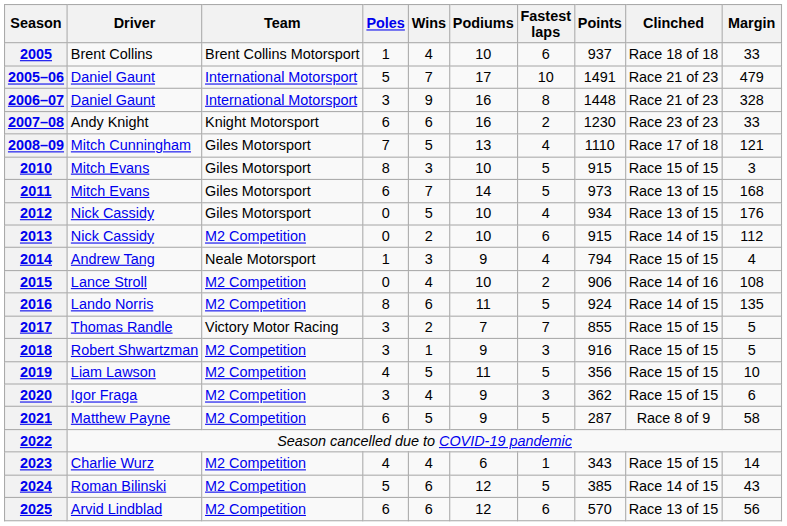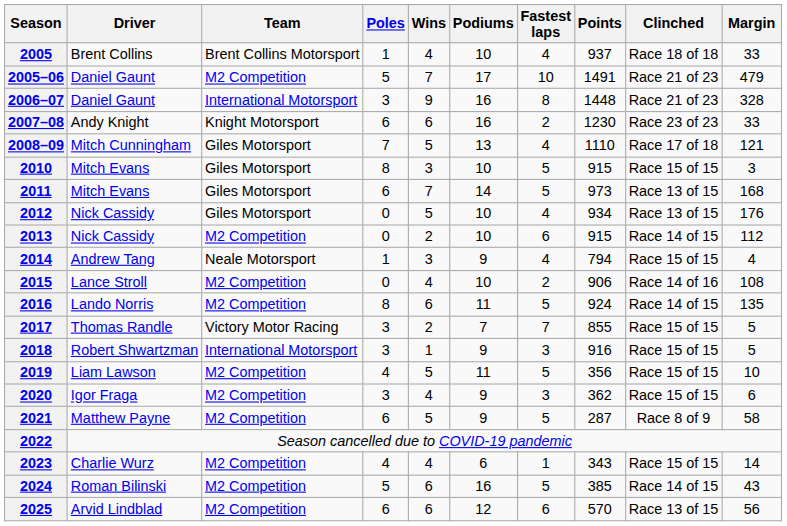2005 | Fastest laps: 6 -> 4
2005–06 | Team: International Motorsport -> M2 Competition
2018 | Team: M2 Competition -> International Motorsport
2024 | Podiums: 12 -> 16
